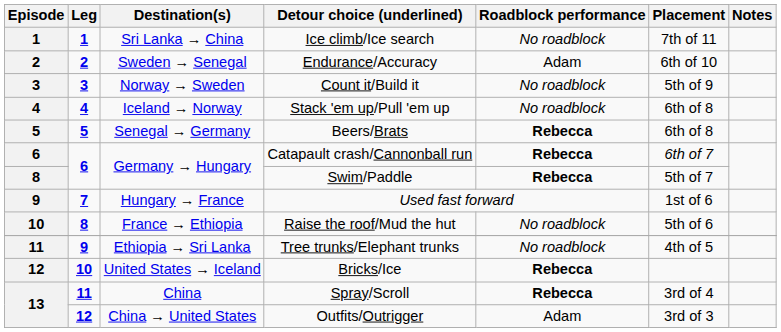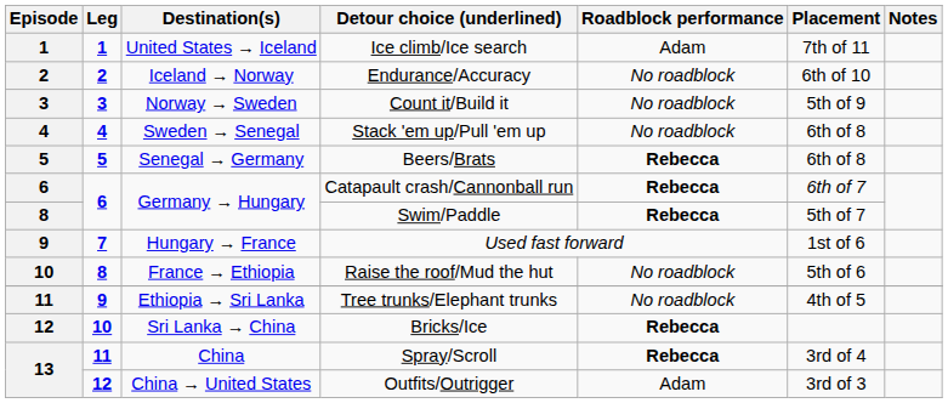Ice climb/Ice search | Destination(s): Sri Lanka → China -> United States → Iceland
Ice climb/Ice search | Roadblock performance: No roadblock -> Adam
Endurance/Accuracy | Destination(s): Sweden → Senegal -> Iceland → Norway
Endurance/Accuracy | Roadblock performance: Adam -> No roadblock
Stack 'em up/Pull 'em up | Destination(s): Iceland → Norway -> Sweden → Senegal
Bricks/Ice | Destination(s): United States → Iceland -> Sri Lanka → China
